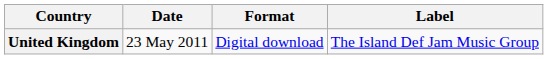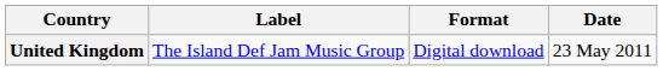columns swapped: Date <-> Label
